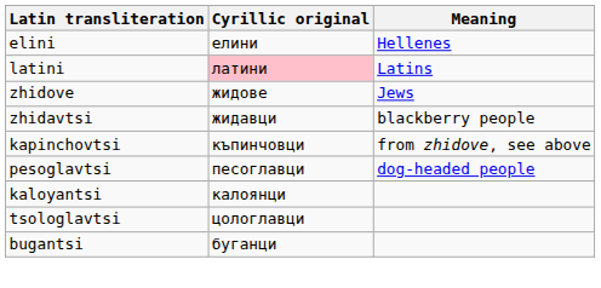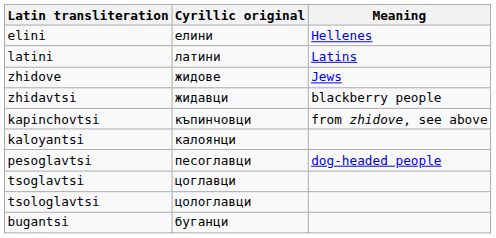latini | Cyrillic original: pink background -> no background
rows swapped: kaloyantsi <-> pesoglavtsi
+ row: tsoglavtsi | цоглавци
